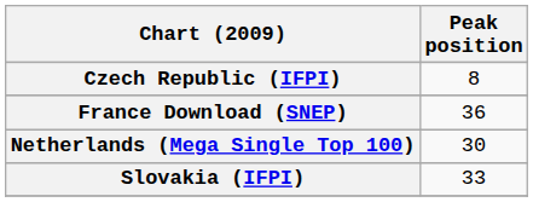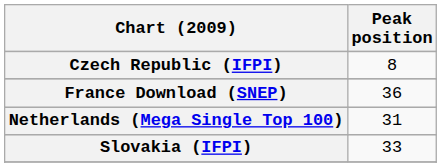Netherlands (Mega Single Top 100) | Peak position: 30 -> 31
